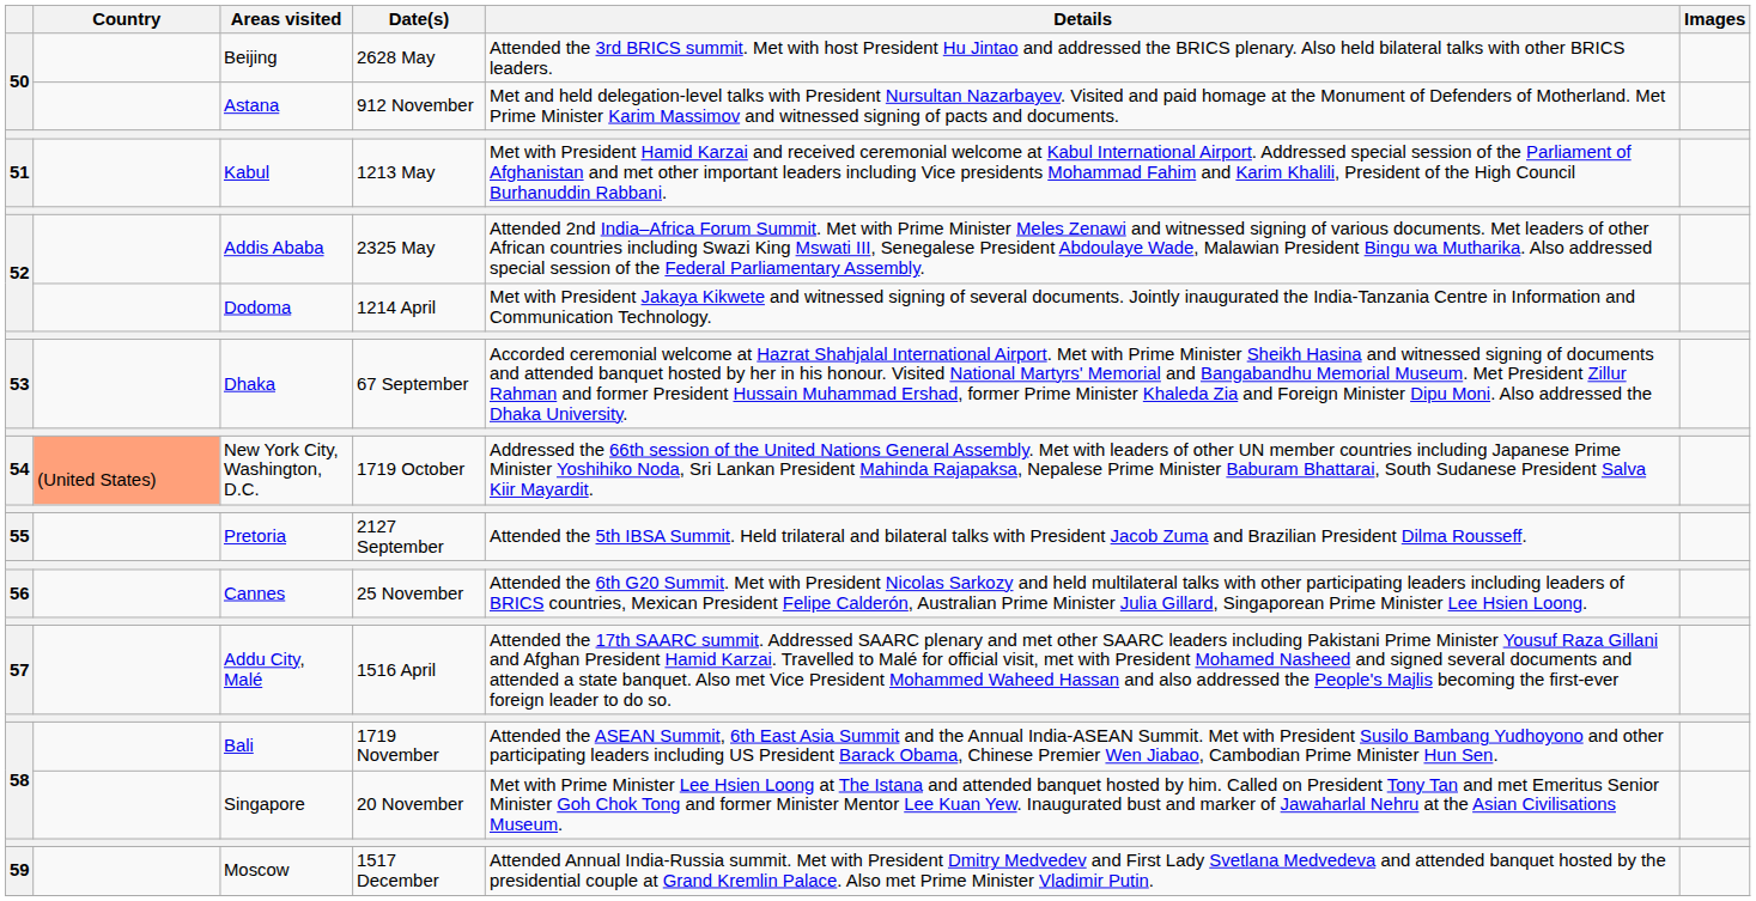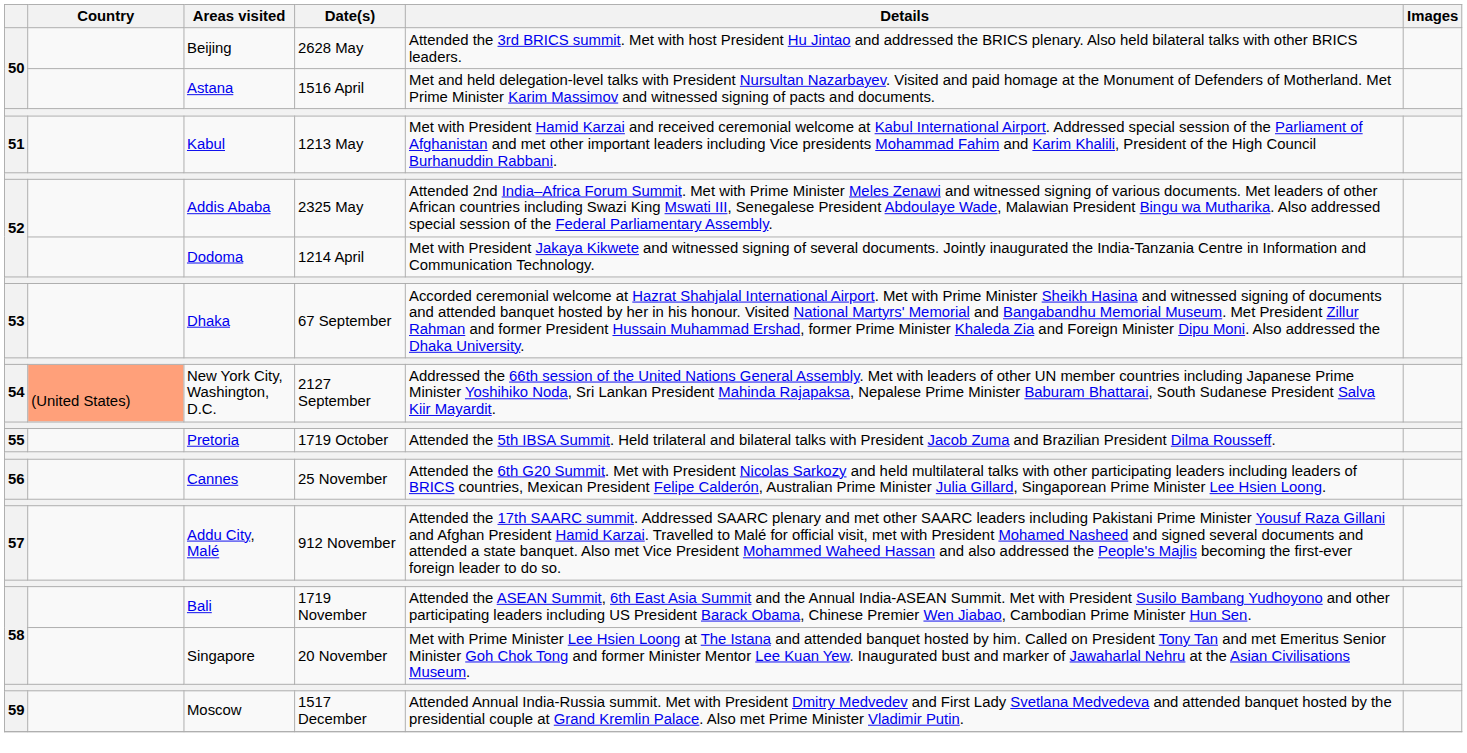Astana | Date(s): 912 November -> 1516 April
New York City, Washington, D.C. | Date(s): 1719 October -> 2127 September
Pretoria | Date(s): 2127 September -> 1719 October
Addu City, Malé | Date(s): 1516 April -> 912 November
